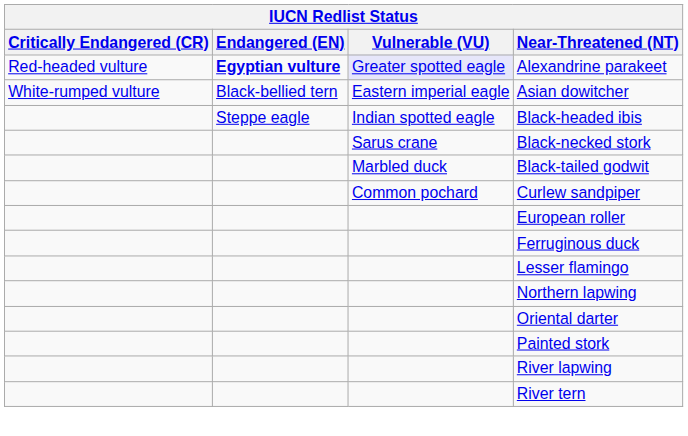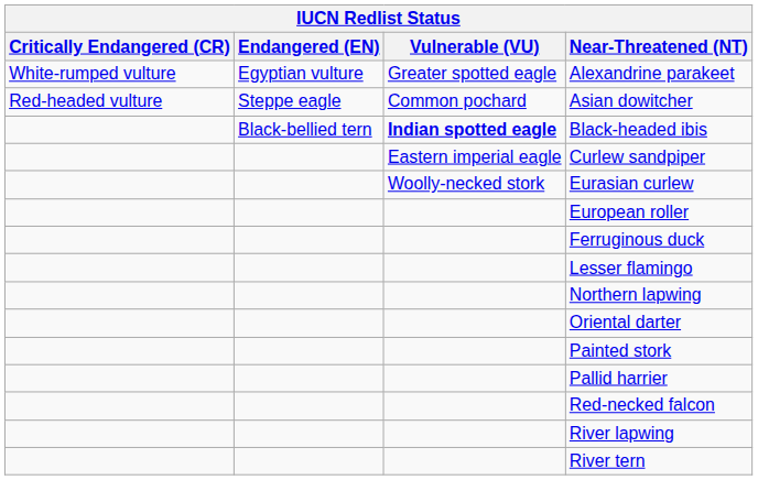Alexandrine parakeet | Critically Endangered (CR): Red-headed vulture -> White-rumped vulture
Alexandrine parakeet | Endangered (EN): bold -> normal
Alexandrine parakeet | Vulnerable (VU): lavender background -> no background
Asian dowitcher | Critically Endangered (CR): White-rumped vulture -> Red-headed vulture
Asian dowitcher | Endangered (EN): Black-bellied tern -> Steppe eagle
Asian dowitcher | Vulnerable (VU): Eastern imperial eagle -> Common pochard
Black-headed ibis | Endangered (EN): Steppe eagle -> Black-bellied tern
Black-headed ibis | Vulnerable (VU): normal -> bold
- row: Sarus crane | Black-necked stork
- row: Marbled duck | Black-tailed godwit
Curlew sandpiper | Vulnerable (VU): Common pochard -> Eastern imperial eagle
+ row: Woolly-necked stork | Eurasian curlew
+ row: Pallid harrier
+ row: Red-necked falcon
